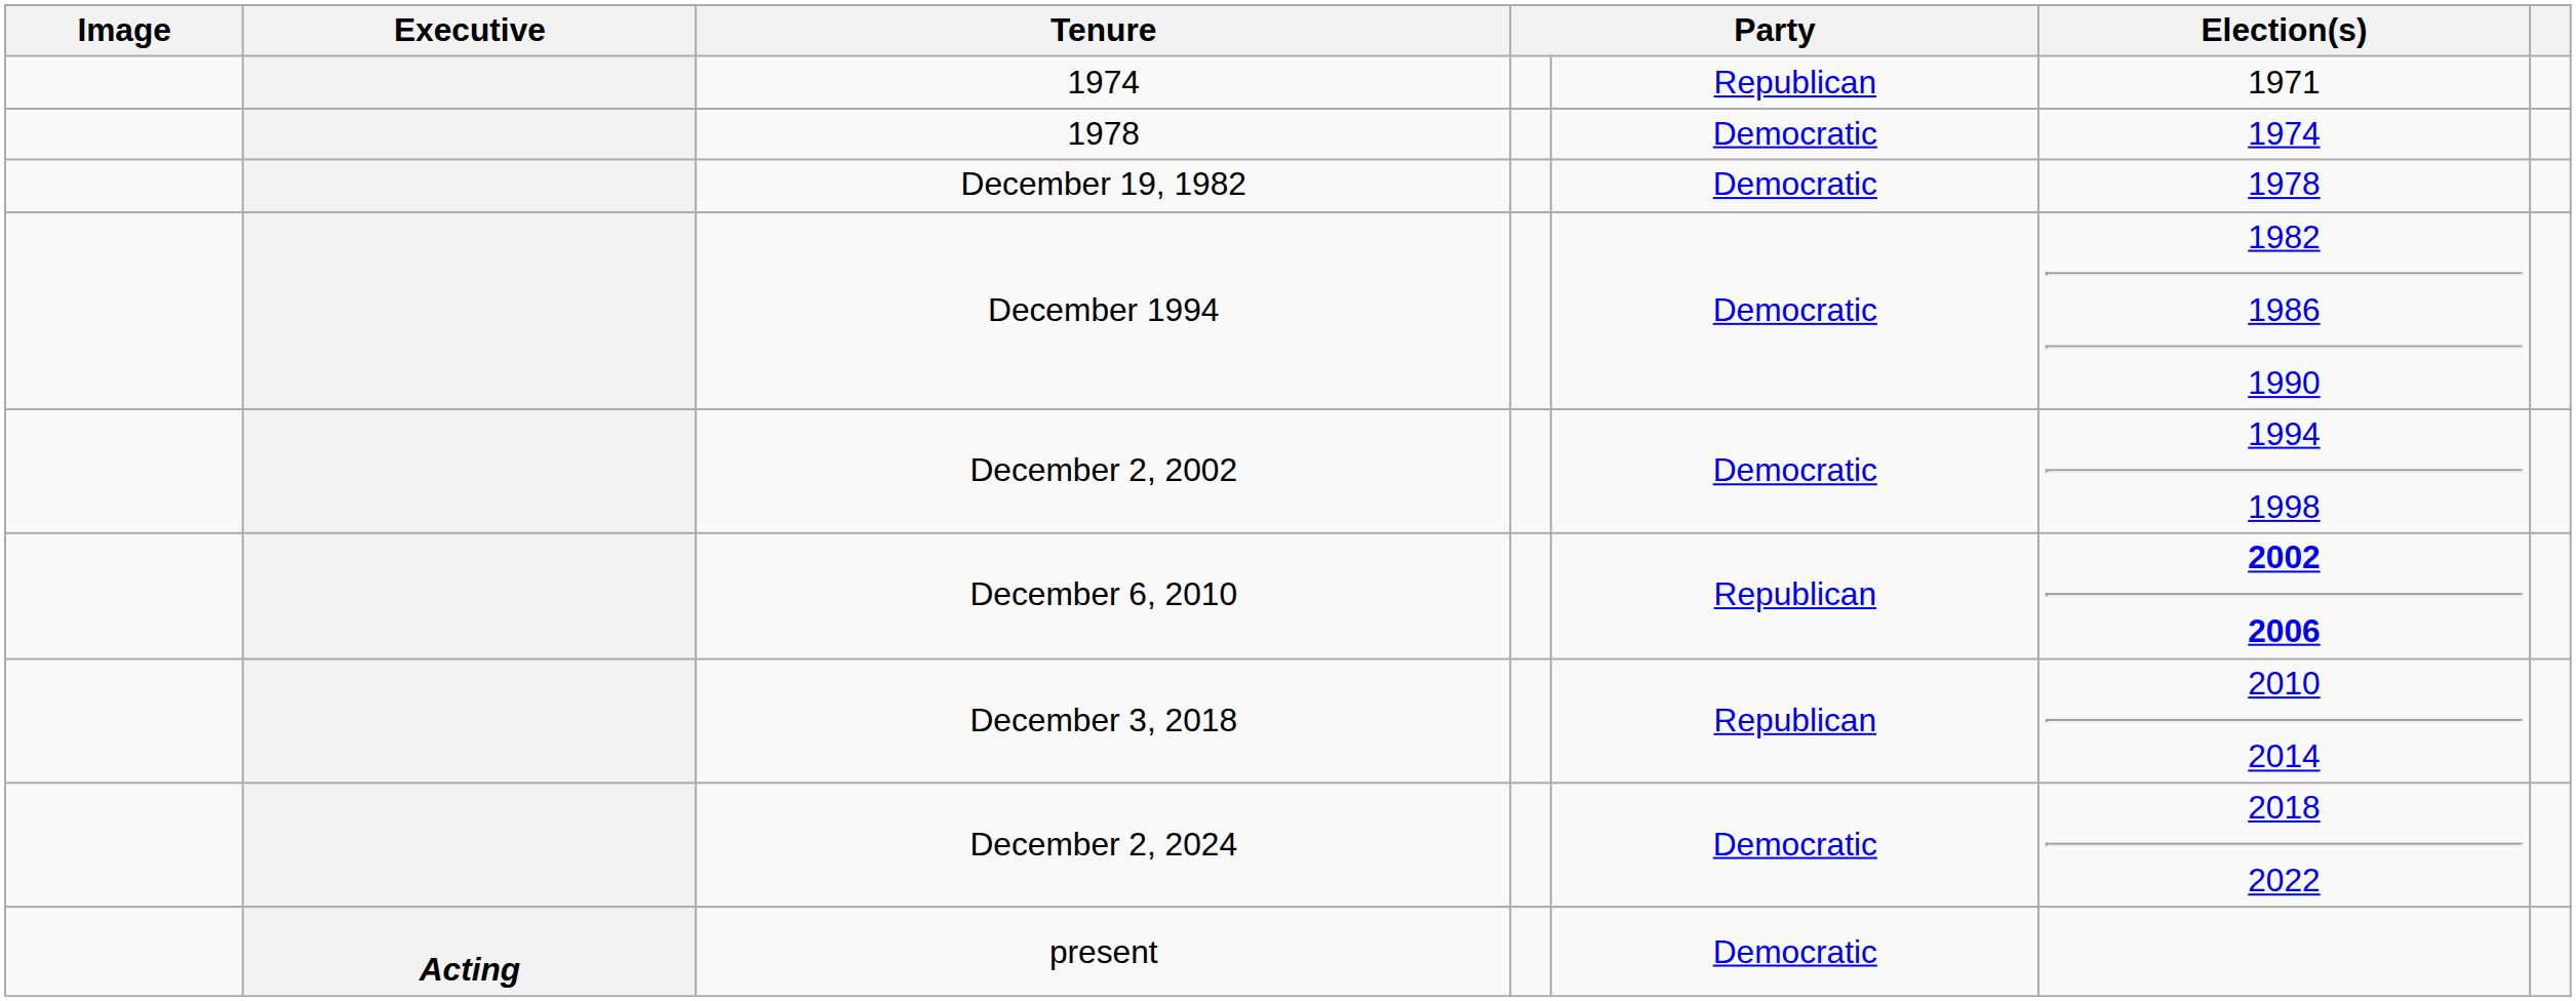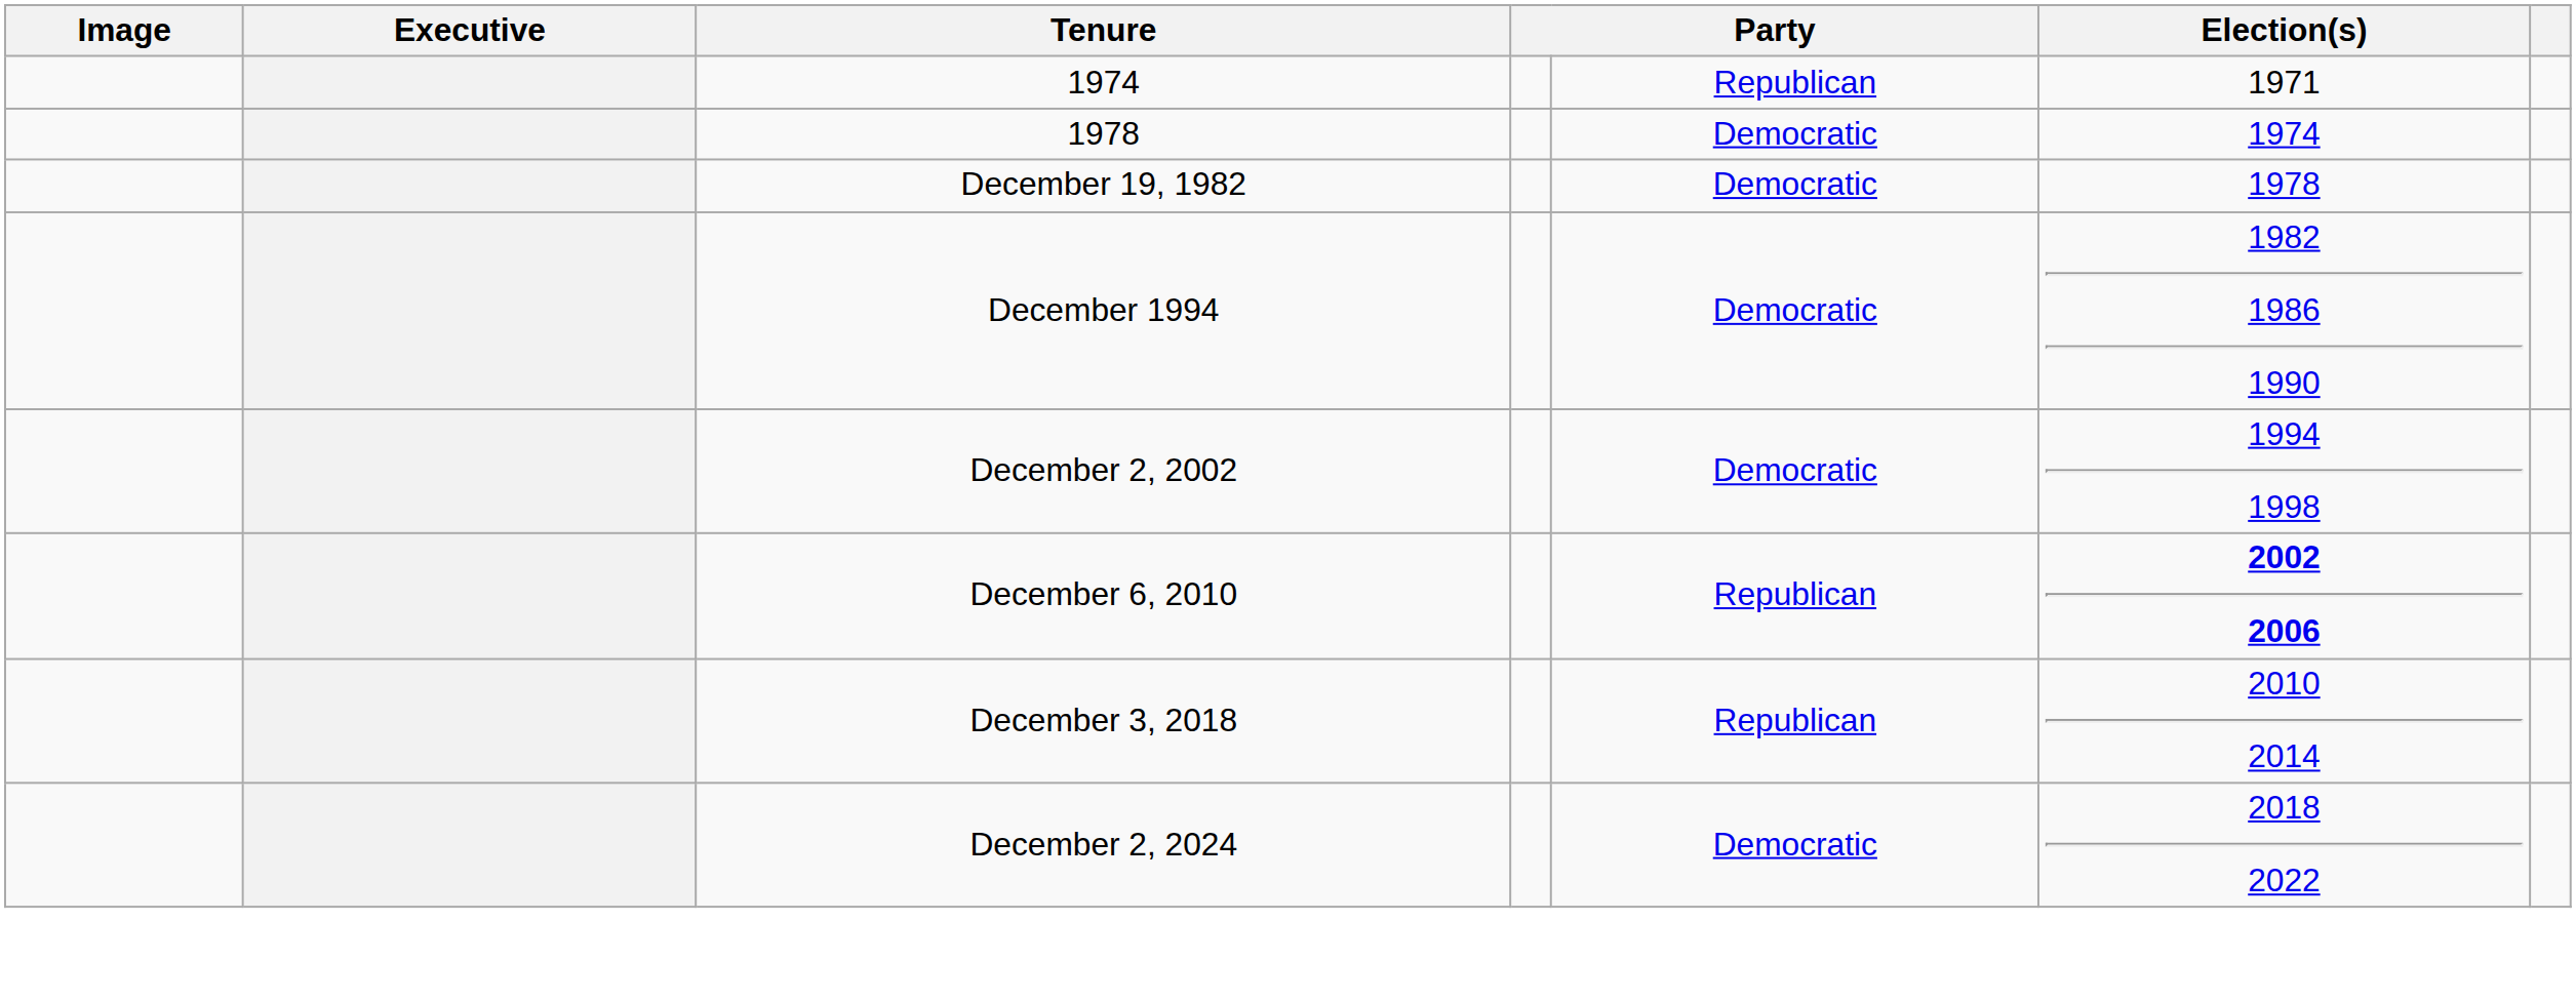- row: Acting | present | Democratic
